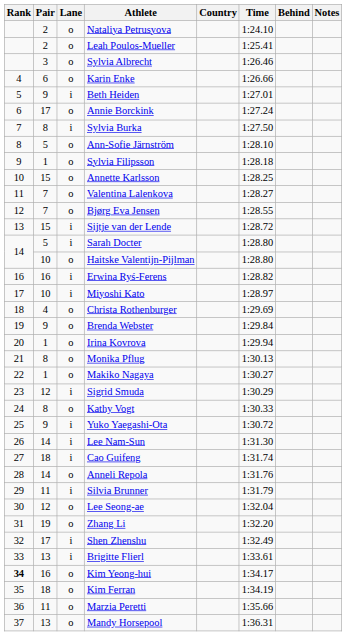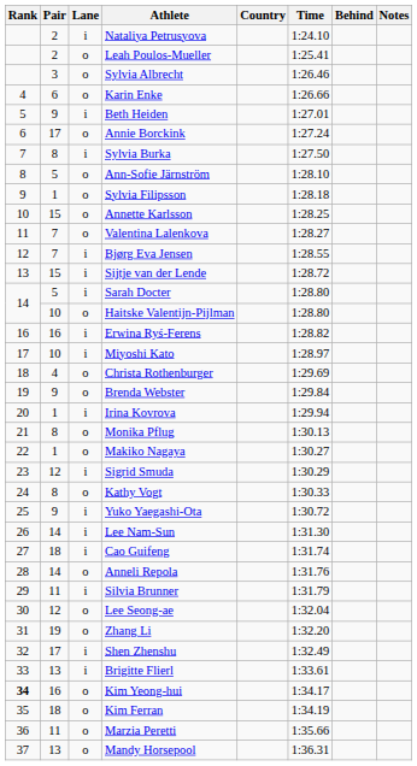Nataliya Petrusyova | Lane: o -> i
Bjørg Eva Jensen | Lane: o -> i
Irina Kovrova | Lane: o -> i
